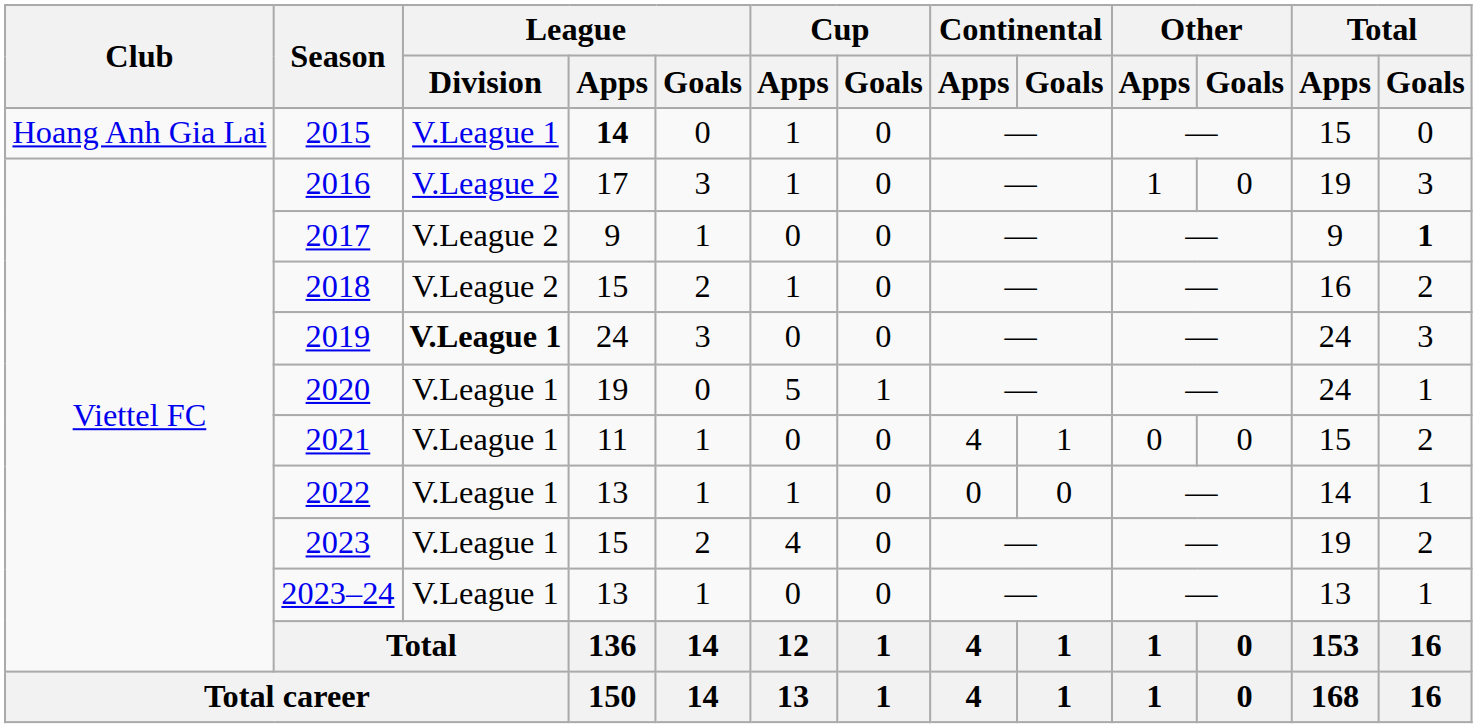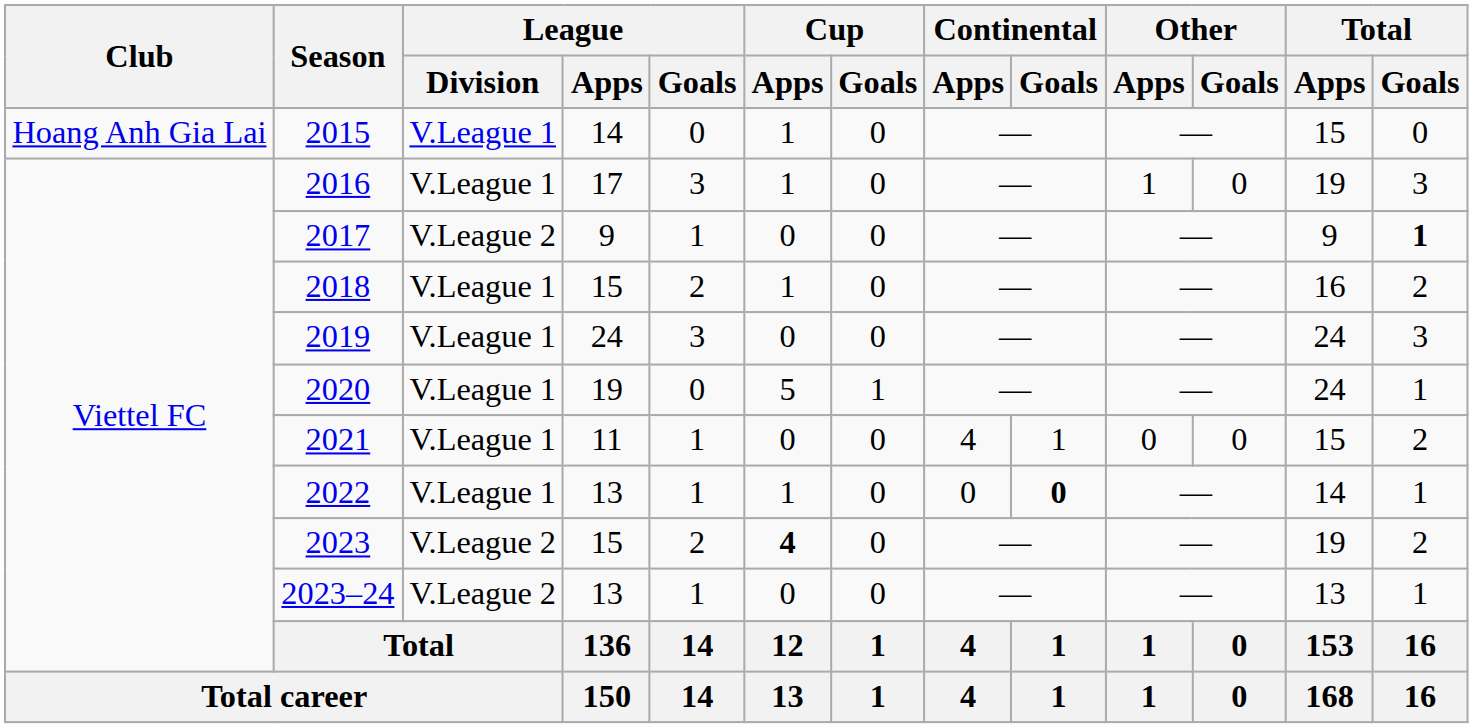2015 | League / Apps: bold -> normal
2016 | League / Division: V.League 2 -> V.League 1
2018 | League / Division: V.League 2 -> V.League 1
2019 | League / Division: bold -> normal
2022 | Continental / Goals: normal -> bold
2023 | League / Division: V.League 1 -> V.League 2
2023 | Cup / Apps: normal -> bold
2023–24 | League / Division: V.League 1 -> V.League 2
